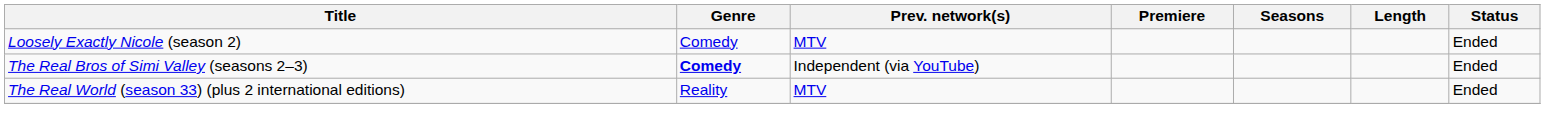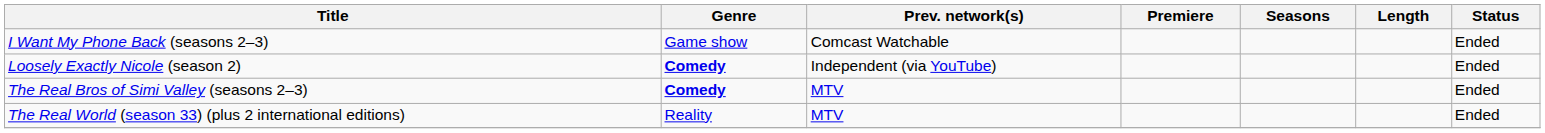+ row: I Want My Phone Back (seasons 2–3) | Game show | Comcast Watchable | Ended
Loosely Exactly Nicole (season 2) | Genre: normal -> bold
Loosely Exactly Nicole (season 2) | Prev. network(s): MTV -> Independent (via YouTube)
The Real Bros of Simi Valley (seasons 2–3) | Prev. network(s): Independent (via YouTube) -> MTV
